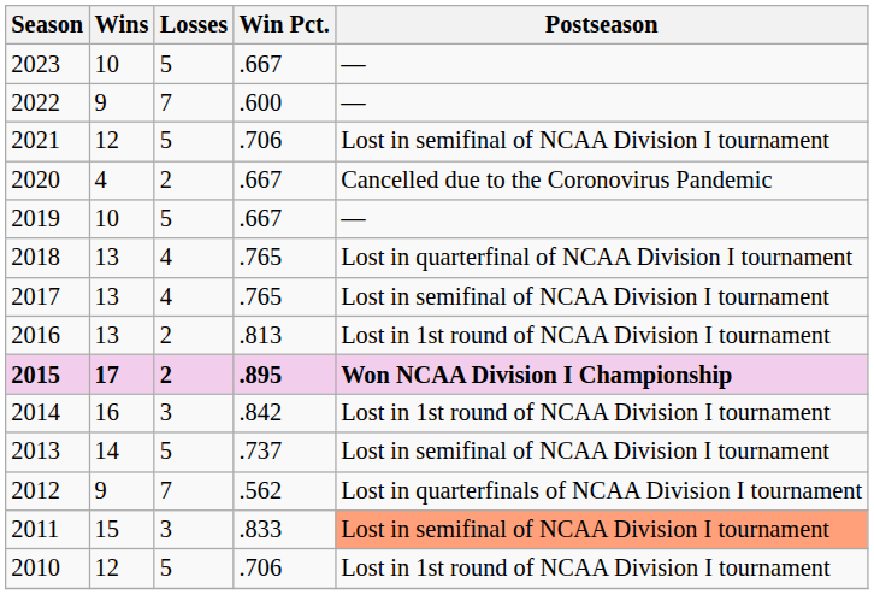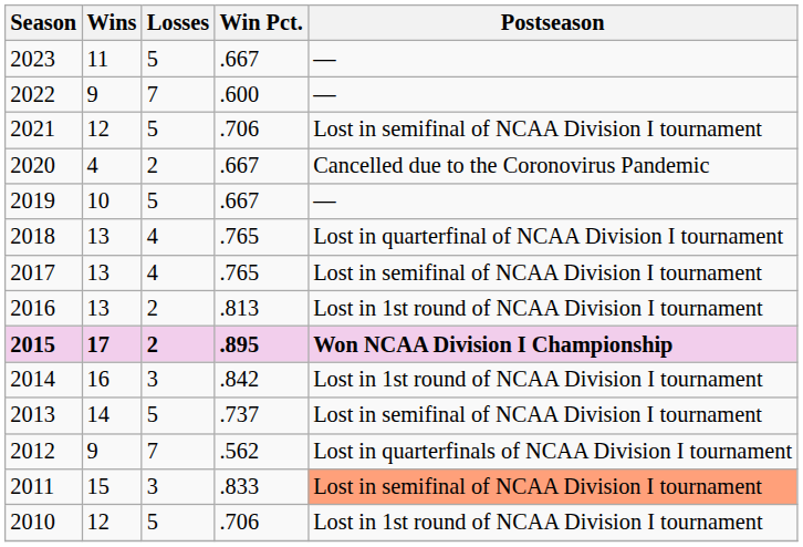2023 | Wins: 10 -> 11
